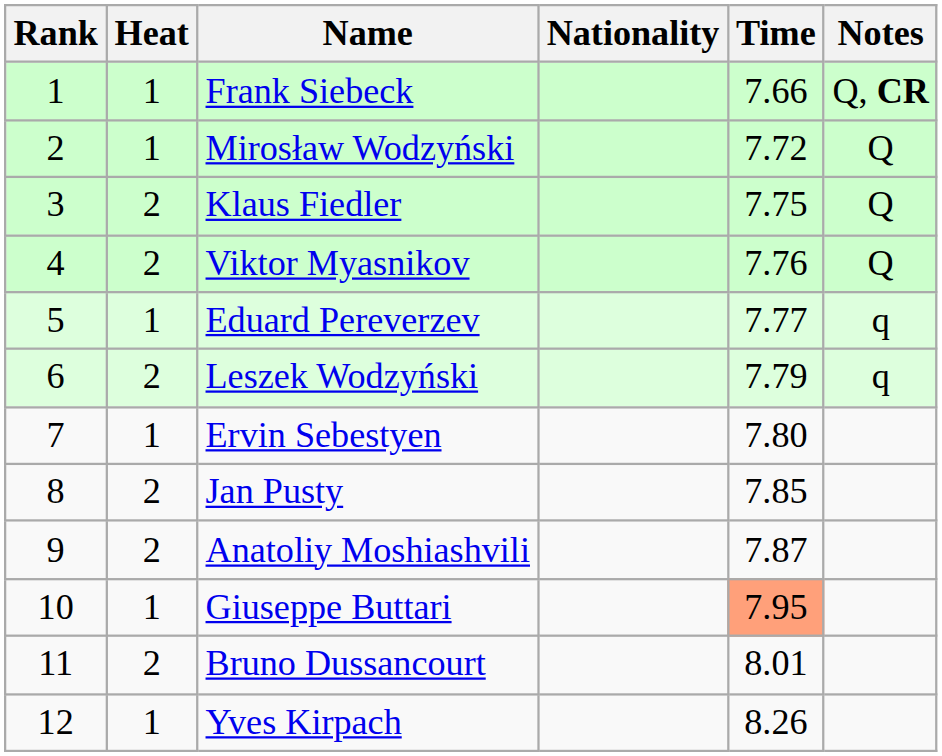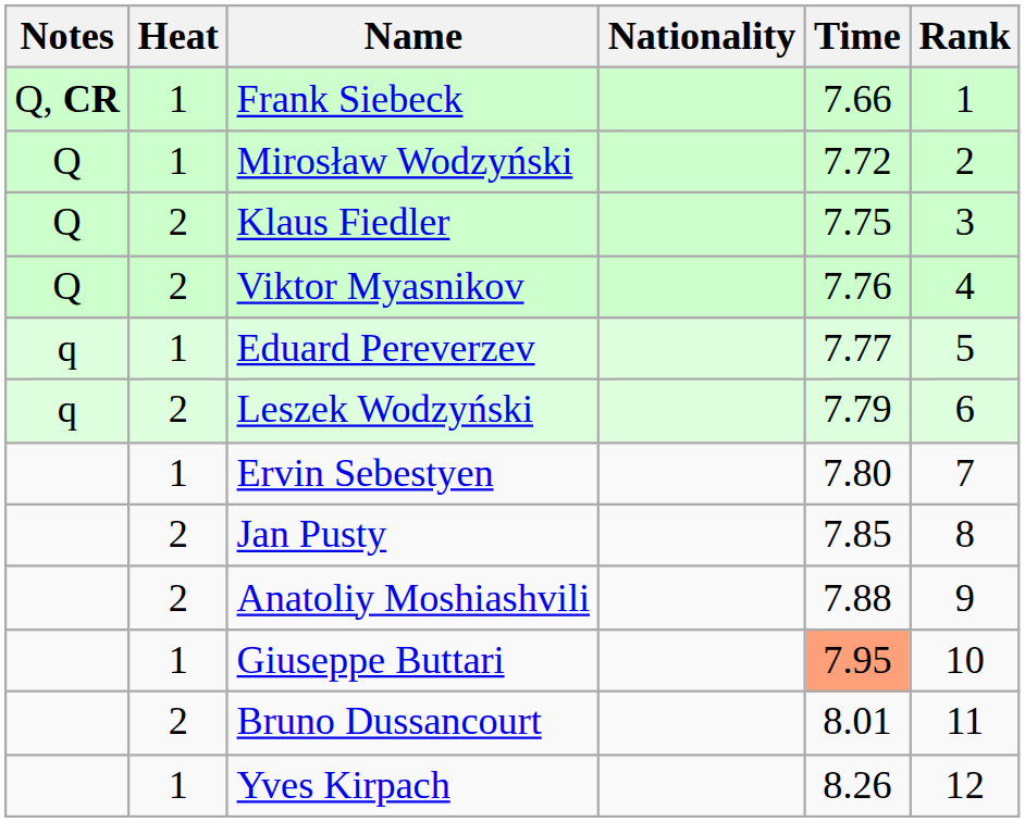columns swapped: Rank <-> Notes
Anatoliy Moshiashvili | Time: 7.87 -> 7.88
